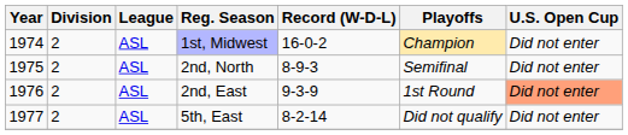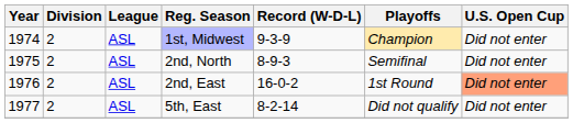1st, Midwest | Record (W-D-L): 16-0-2 -> 9-3-9
2nd, East | Record (W-D-L): 9-3-9 -> 16-0-2
